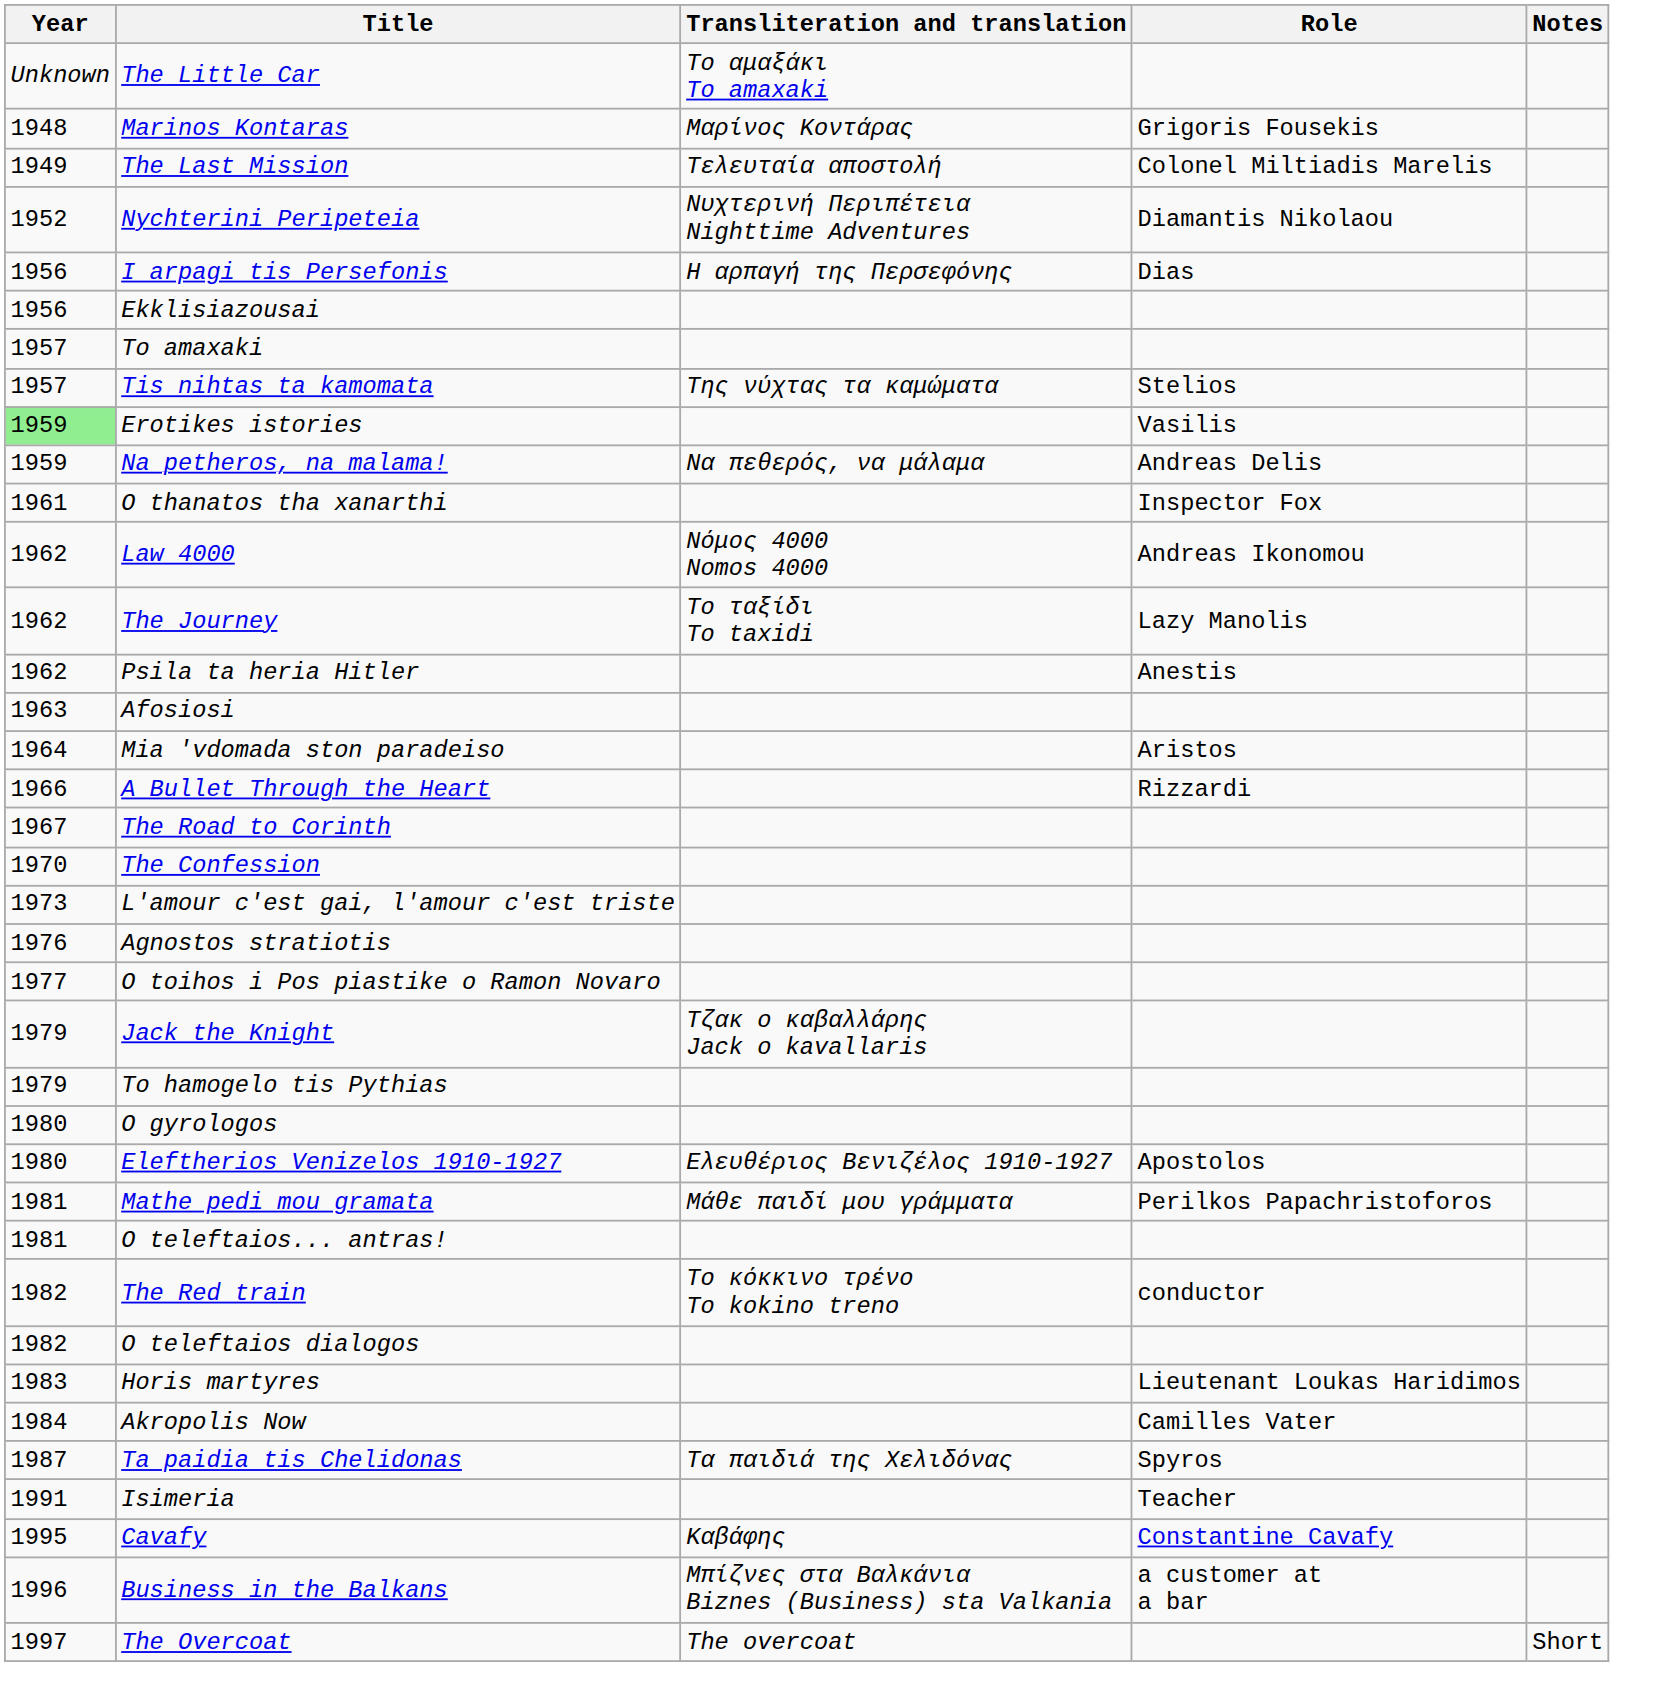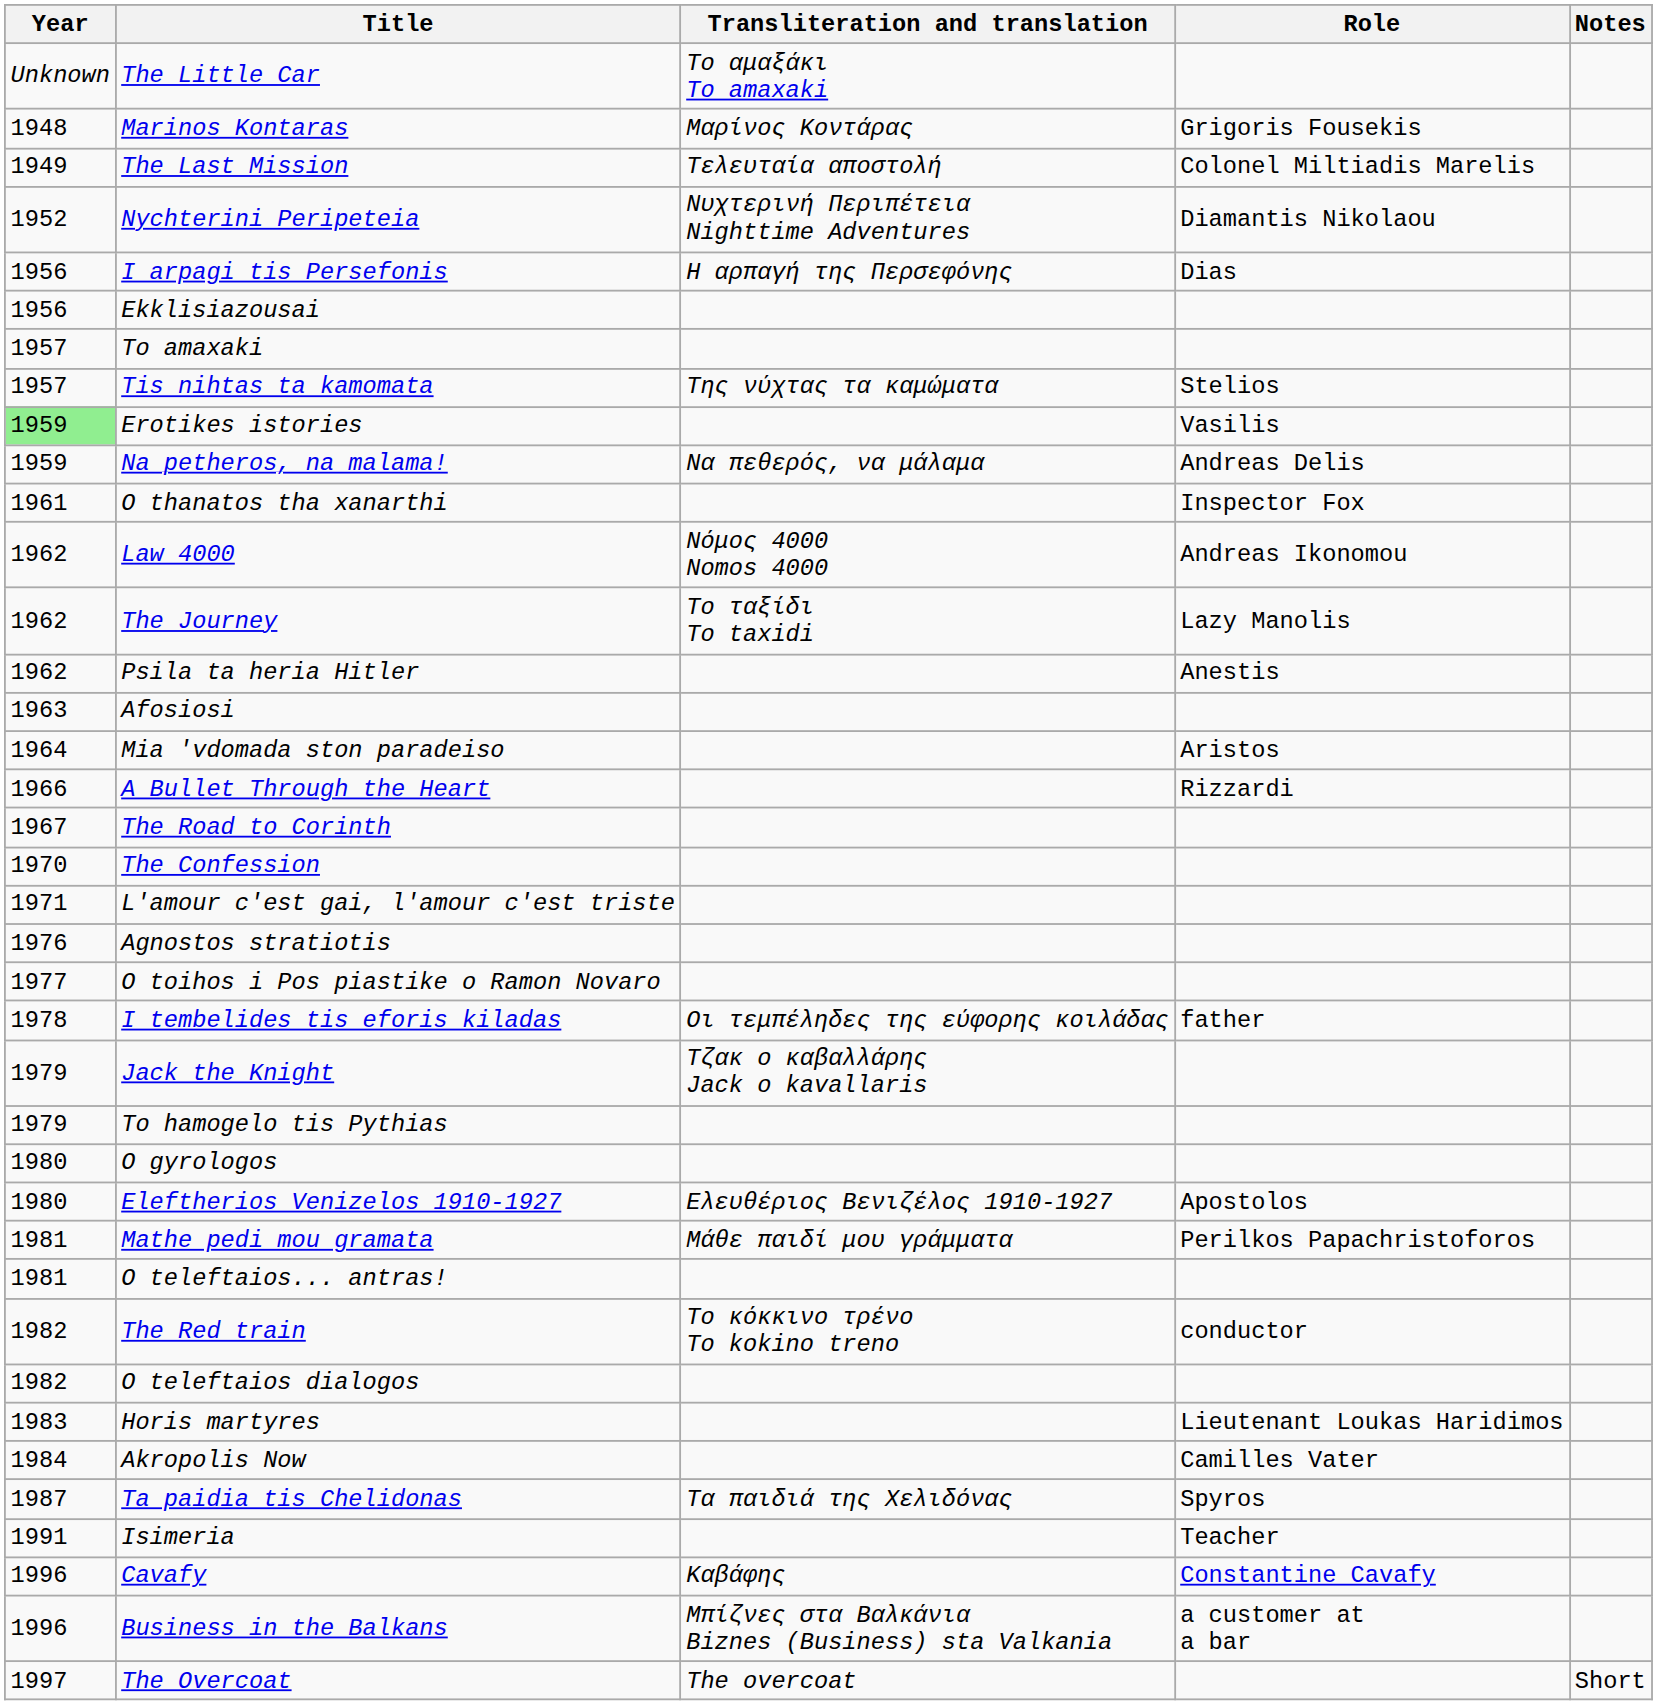L'amour c'est gai, l'amour c'est triste | Year: 1973 -> 1971
+ row: 1978 | I tembelides tis eforis kiladas | Οι τεμπέληδες της εύφορης κοιλάδας | father
Cavafy | Year: 1995 -> 1996
